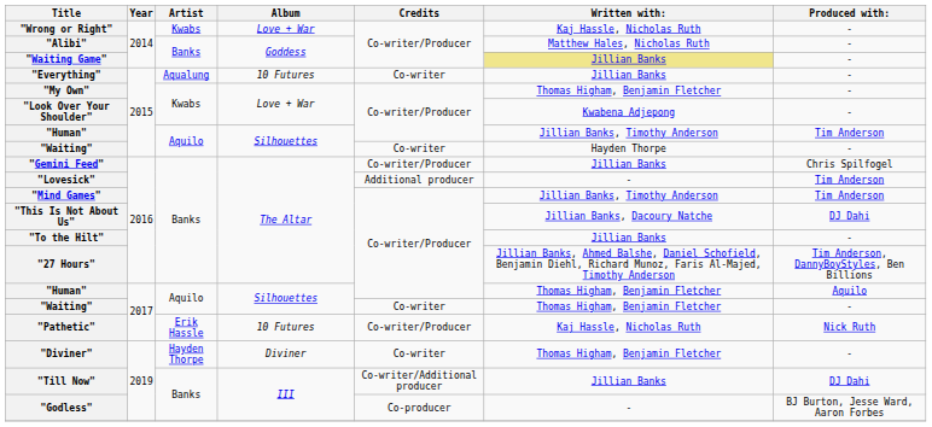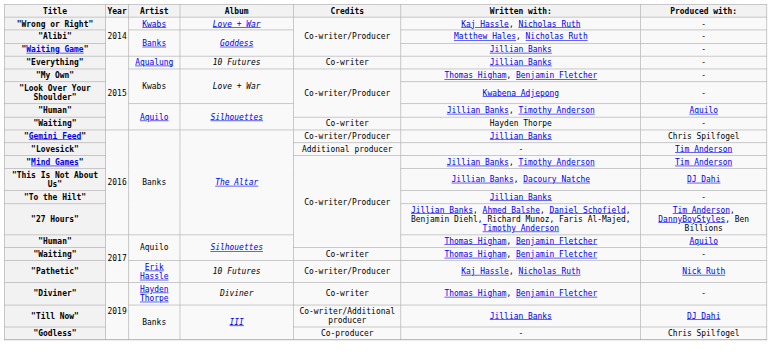"Waiting Game" | Written with:: khaki background -> no background
"Human" / 2015 | Produced with:: Tim Anderson -> Aquilo
"Godless" | Produced with:: BJ Burton, Jesse Ward, Aaron Forbes -> Chris Spilfogel
